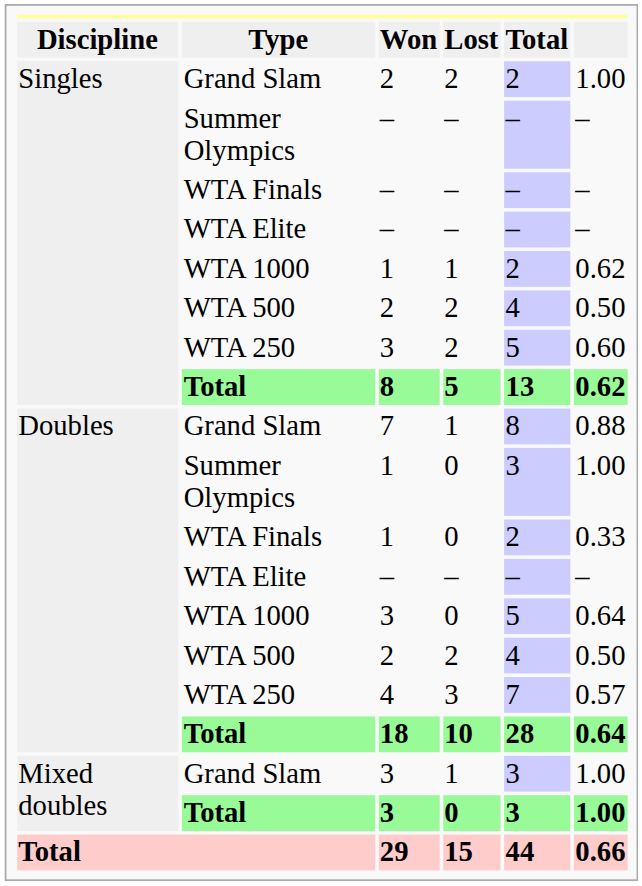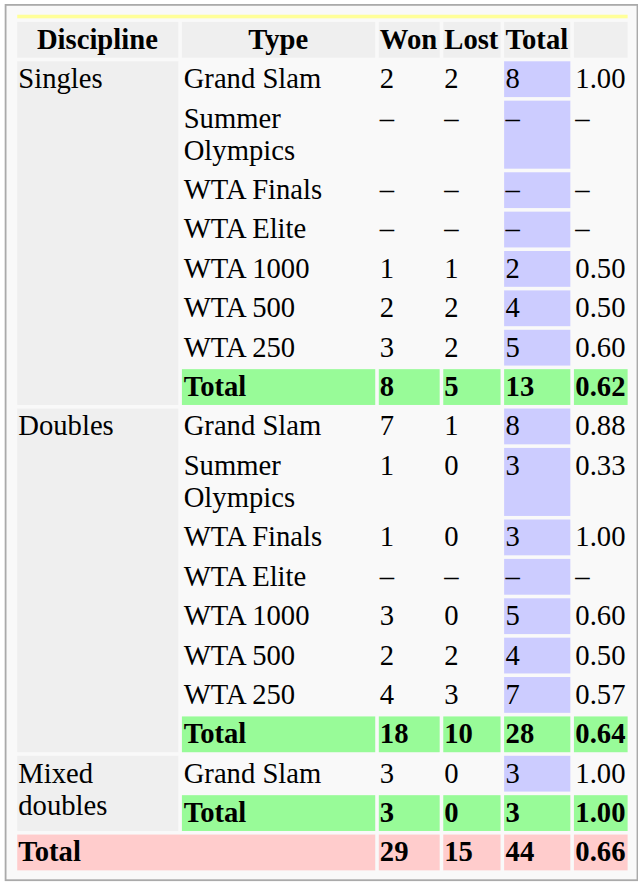Grand Slam / 2 | Total: 2 -> 8
WTA 1000 / 1 | column 6: 0.62 -> 0.50
Summer Olympics / 1 | column 6: 1.00 -> 0.33
WTA Finals / 1 | Total: 2 -> 3
WTA Finals / 1 | column 6: 0.33 -> 1.00
WTA 1000 / 3 | column 6: 0.64 -> 0.60
Grand Slam / 3 | Lost: 1 -> 0
